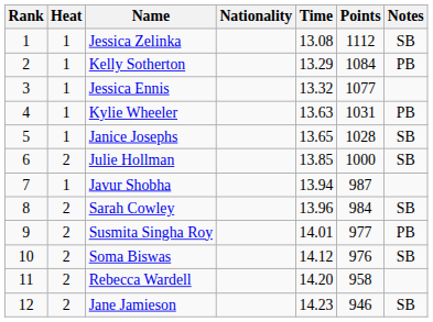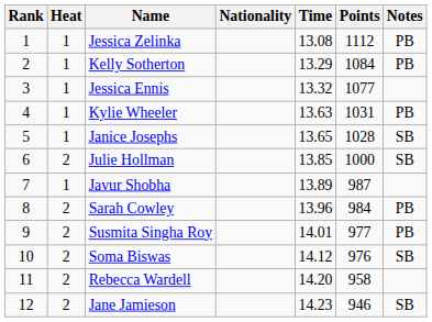Jessica Zelinka | Notes: SB -> PB
Javur Shobha | Time: 13.94 -> 13.89
Sarah Cowley | Notes: SB -> PB
